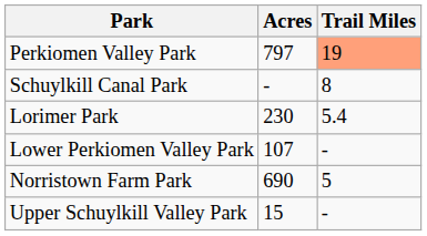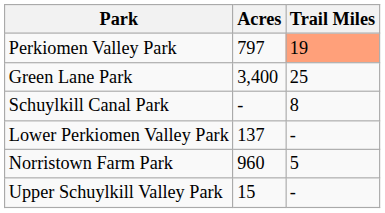+ row: Green Lane Park | 3,400 | 25
- row: Lorimer Park | 230 | 5.4
Lower Perkiomen Valley Park | Acres: 107 -> 137
Norristown Farm Park | Acres: 690 -> 960
